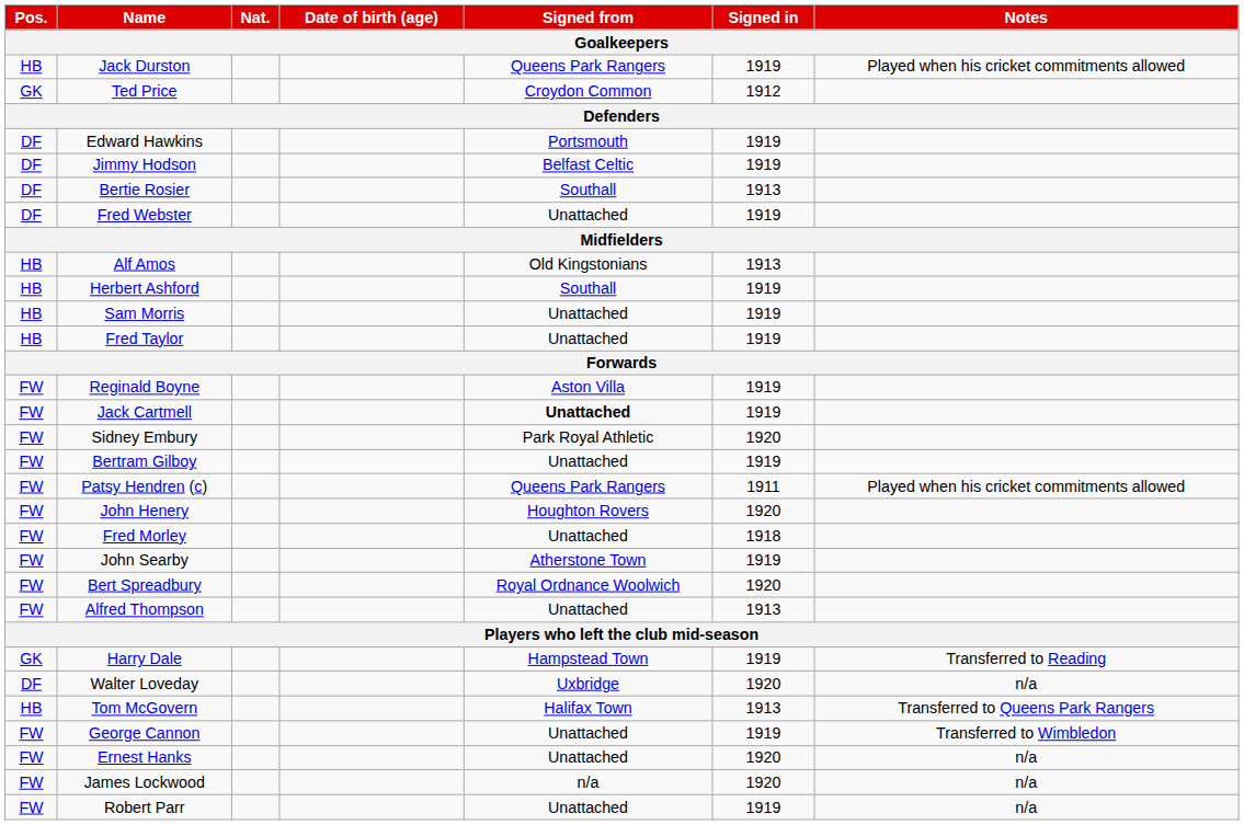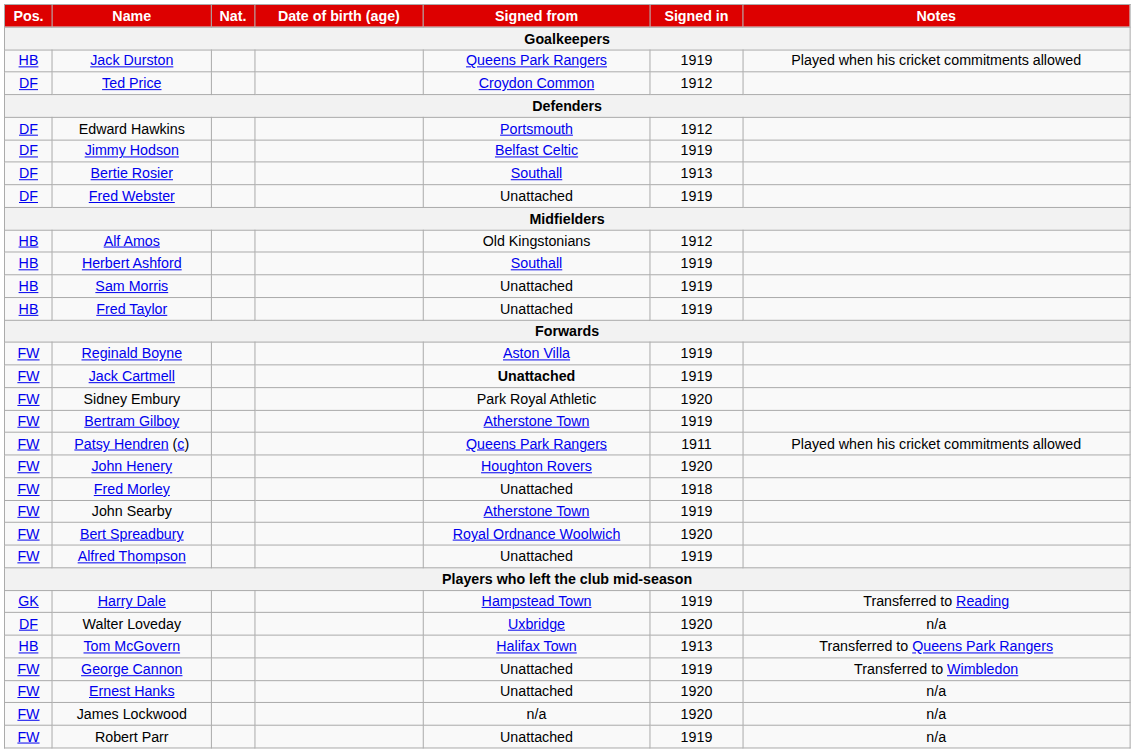Ted Price | Pos.: GK -> DF
Edward Hawkins | Signed in: 1919 -> 1912
Alf Amos | Signed in: 1913 -> 1912
Bertram Gilboy | Signed from: Unattached -> Atherstone Town
Alfred Thompson | Signed in: 1913 -> 1919
